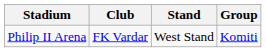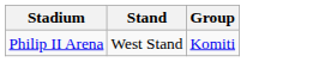- column: Club | FK Vardar
